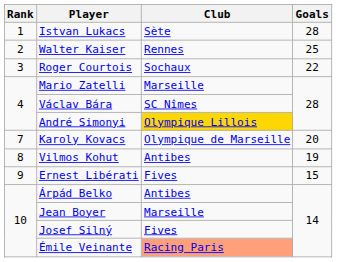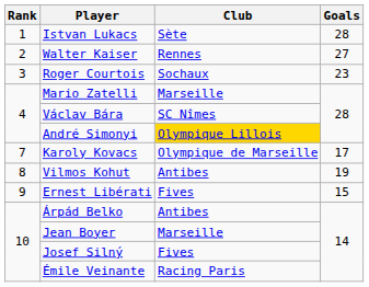Walter Kaiser | Goals: 25 -> 27
Roger Courtois | Goals: 22 -> 23
Karoly Kovacs | Goals: 20 -> 17
Émile Veinante | Club: lightsalmon background -> no background
